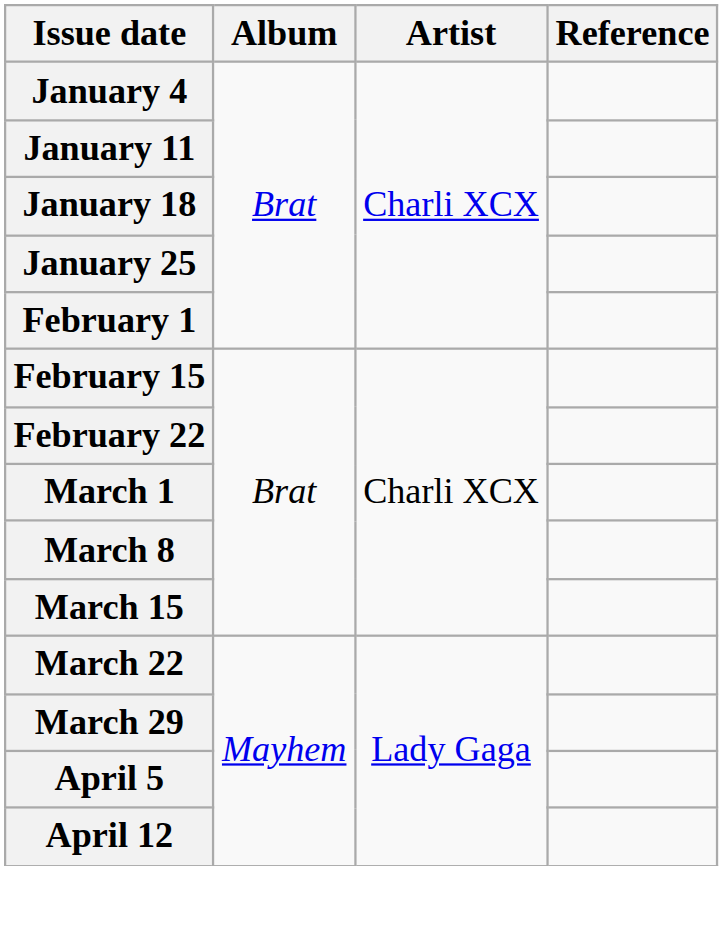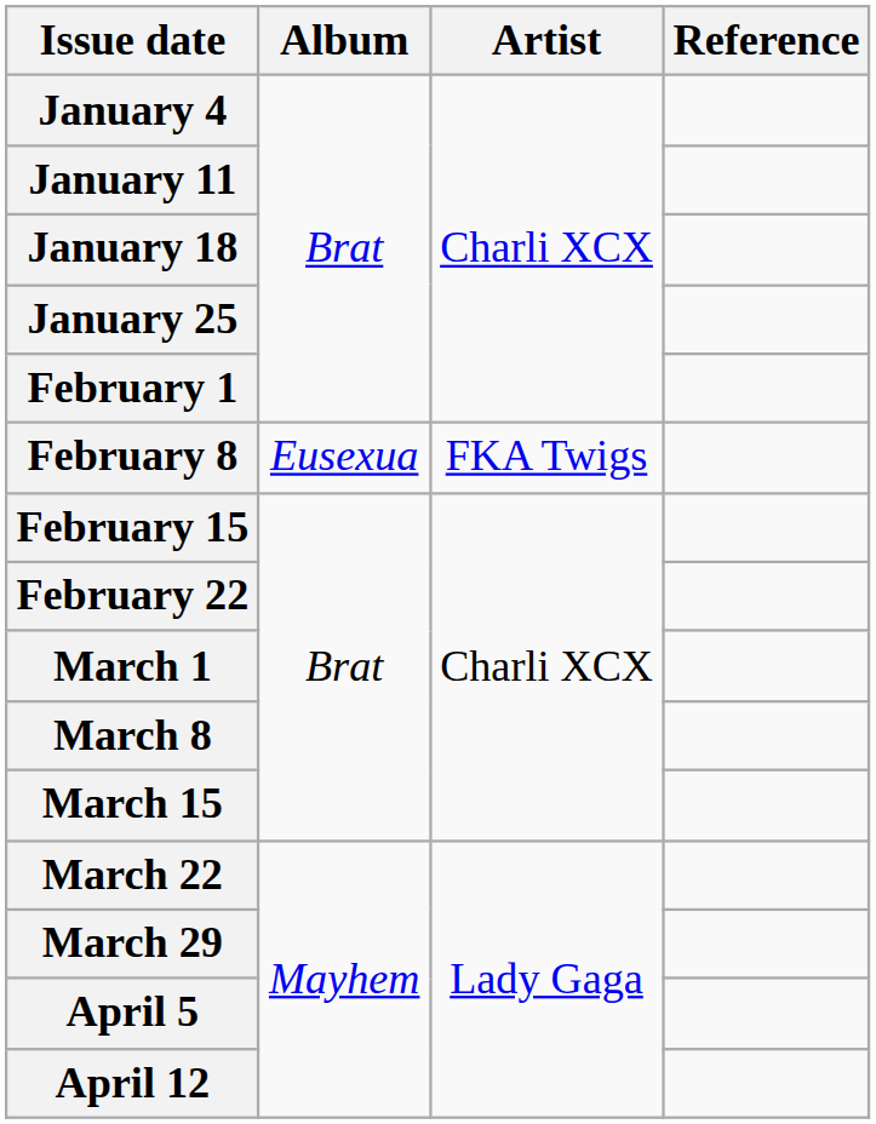+ row: February 8 | Eusexua | FKA Twigs
